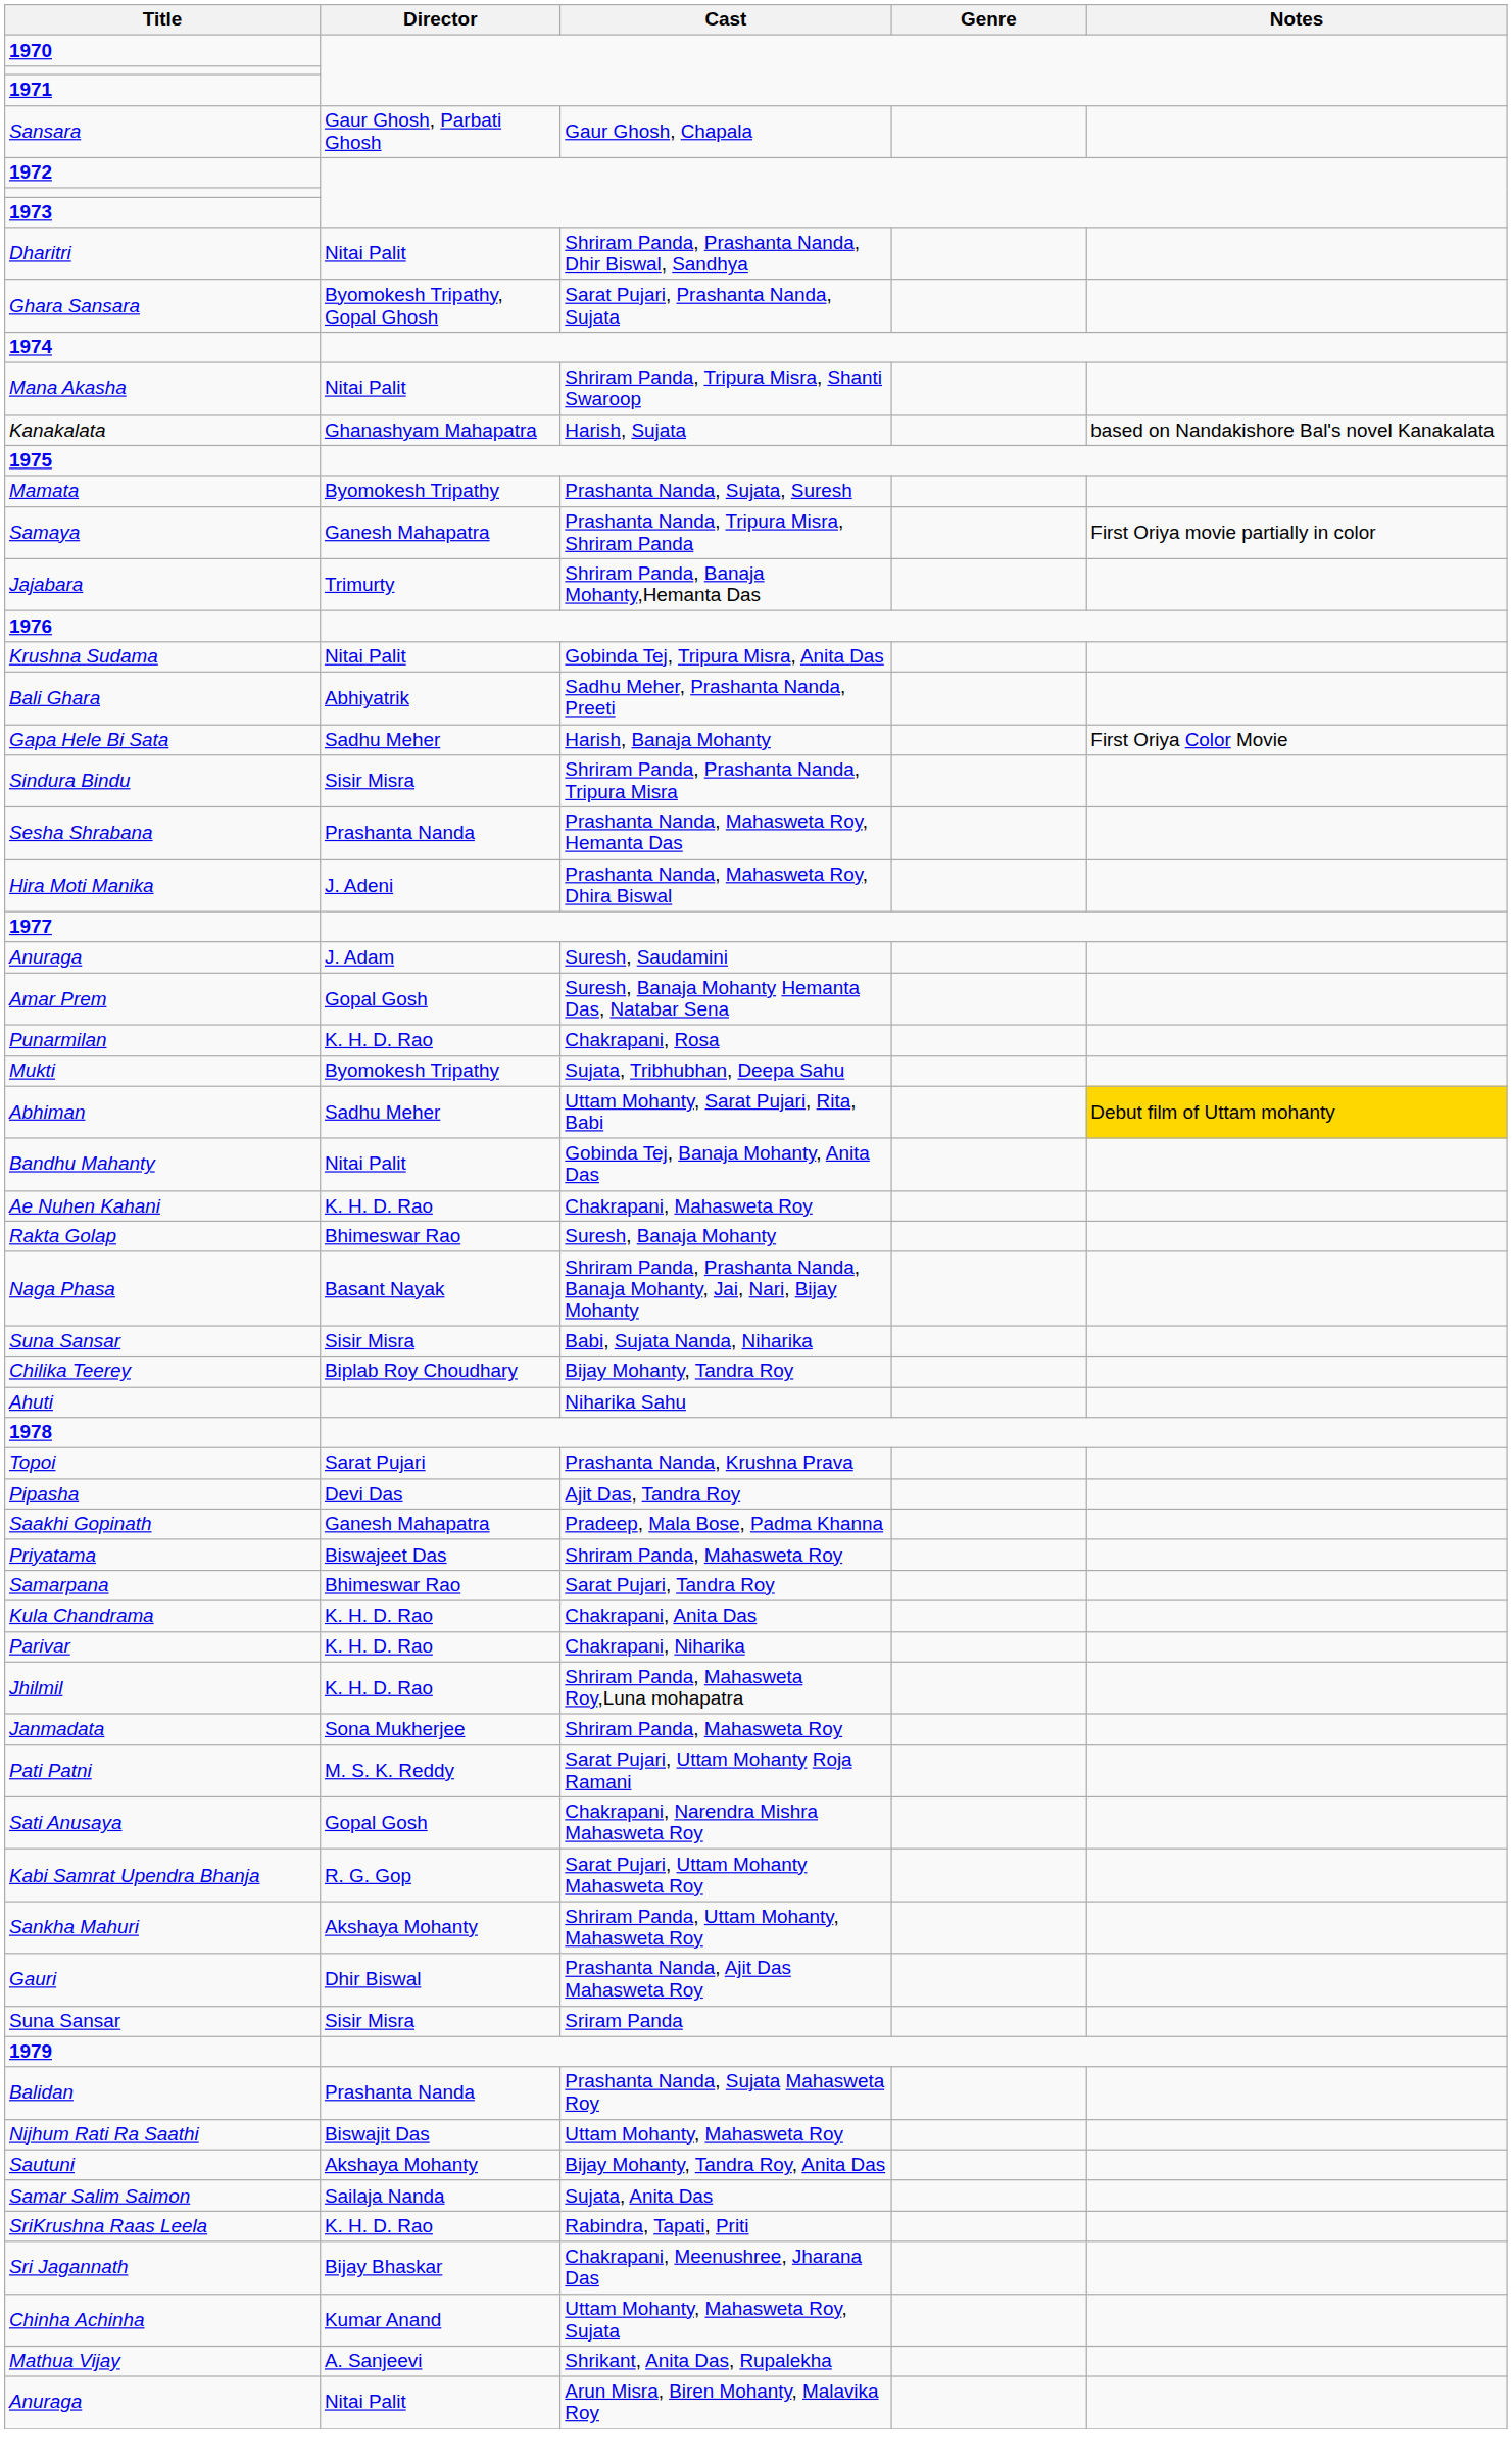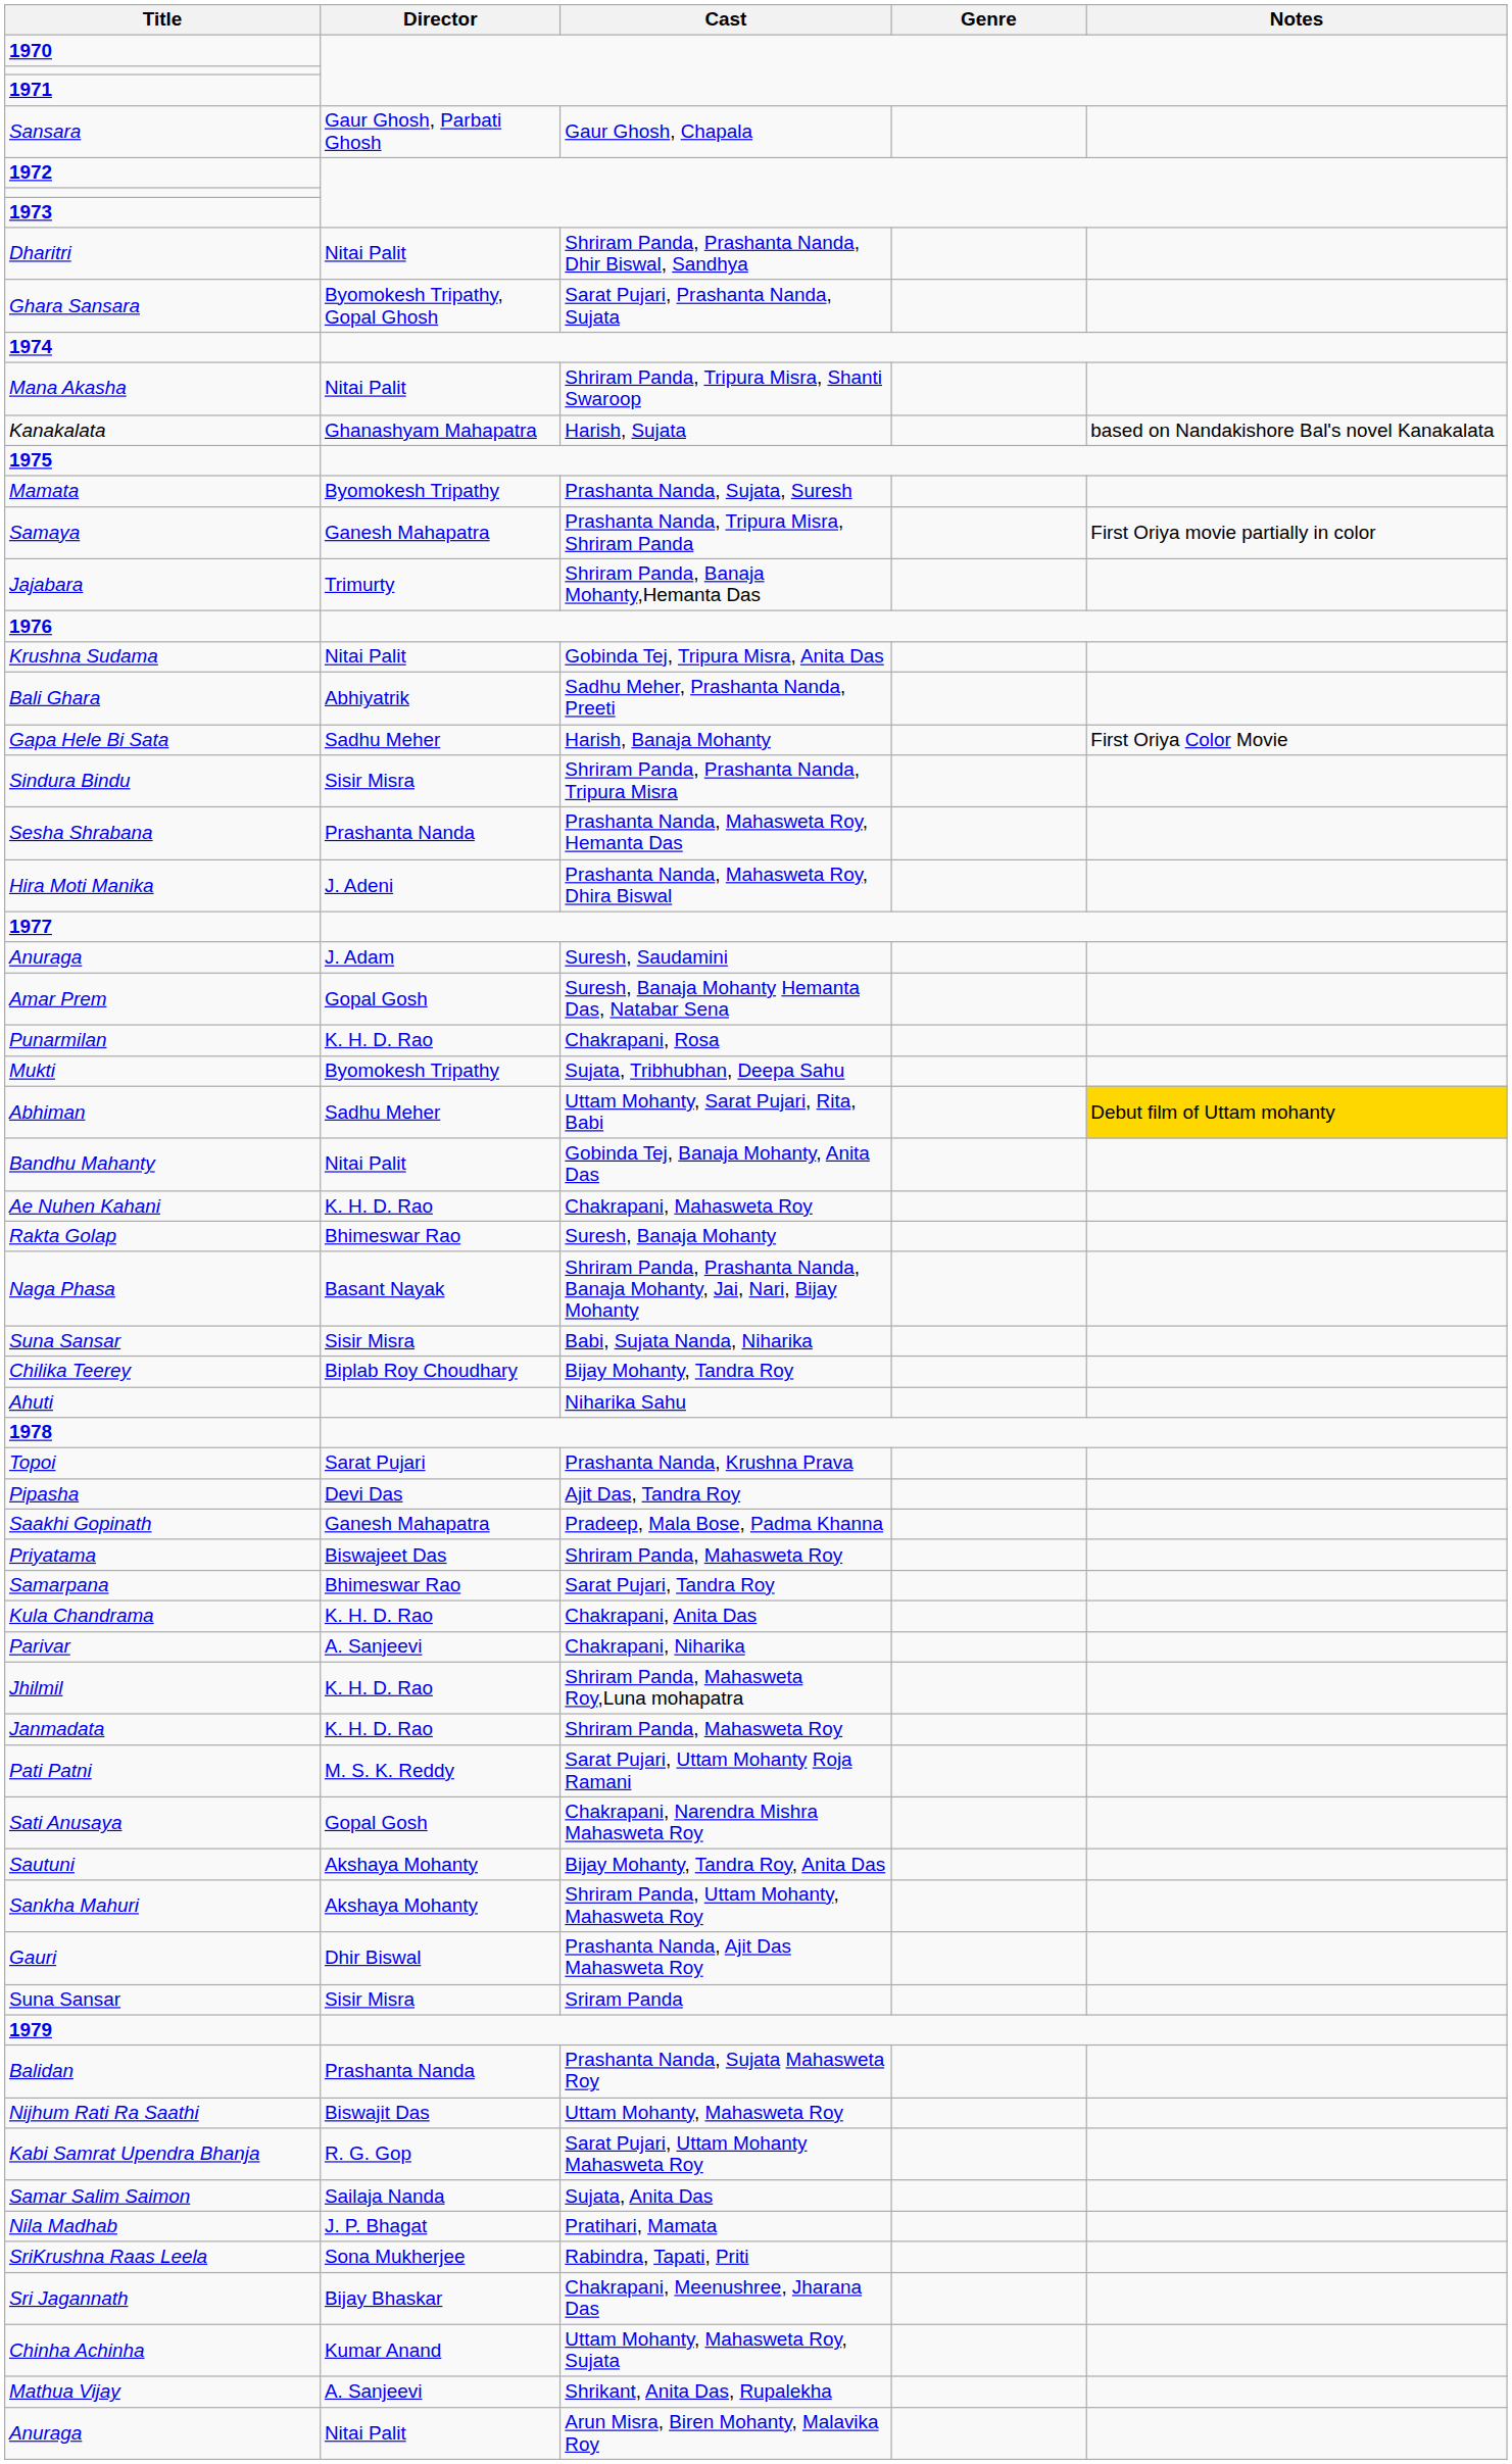Parivar | Director: K. H. D. Rao -> A. Sanjeevi
Janmadata | Director: Sona Mukherjee -> K. H. D. Rao
rows swapped: Kabi Samrat Upendra Bhanja <-> Sautuni
+ row: Nila Madhab | J. P. Bhagat | Pratihari, Mamata
SriKrushna Raas Leela | Director: K. H. D. Rao -> Sona Mukherjee
